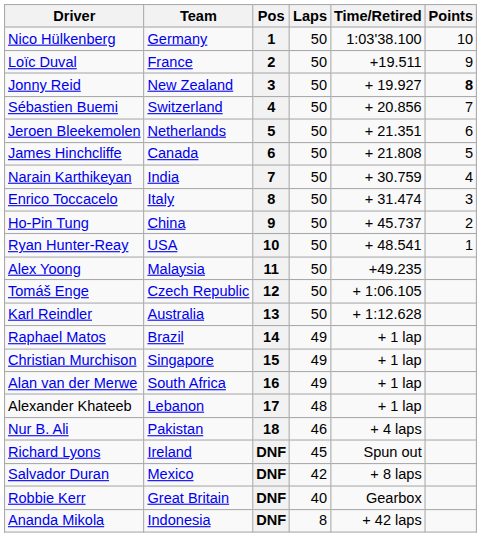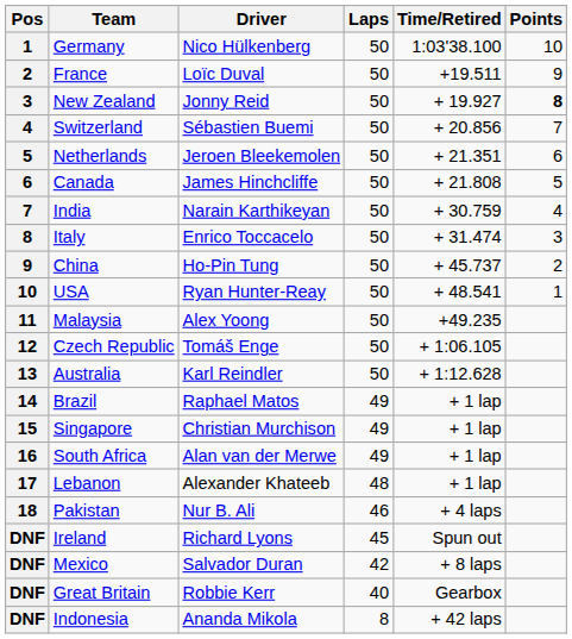columns swapped: Pos <-> Driver
